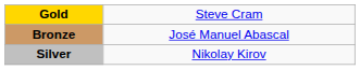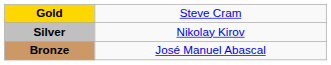rows swapped: Silver <-> Bronze
